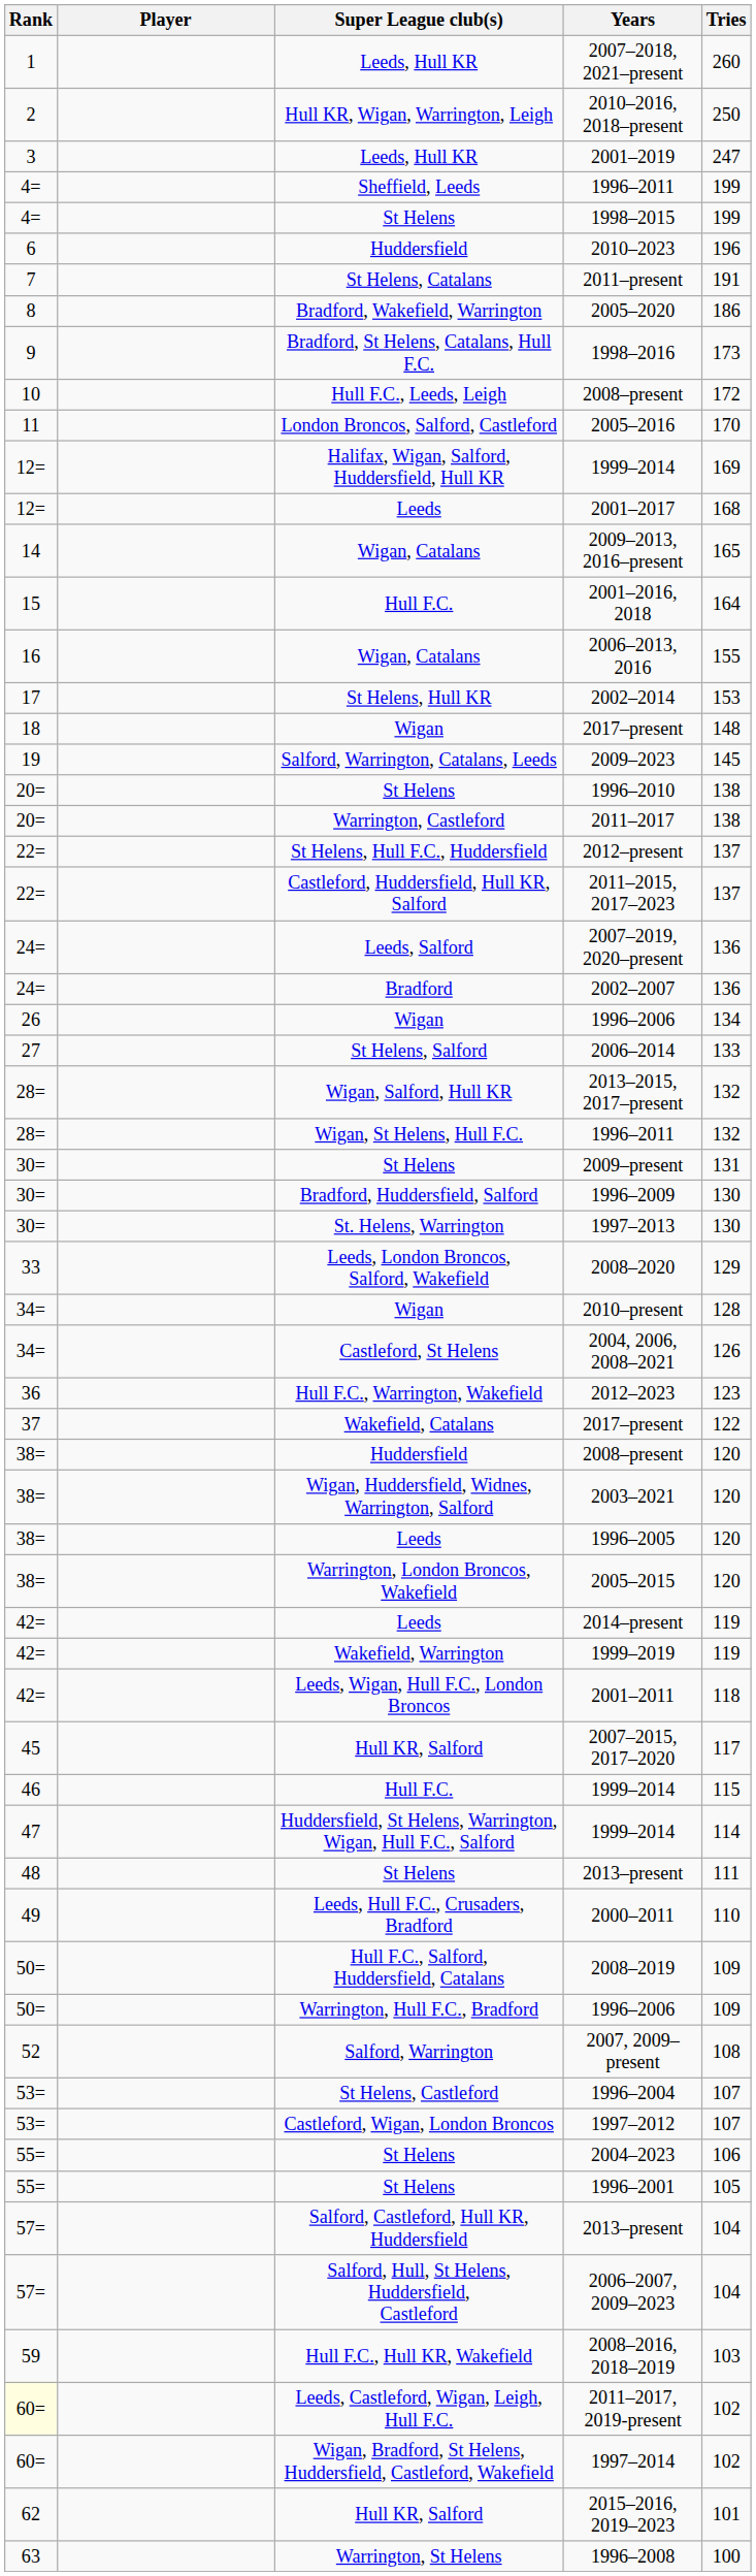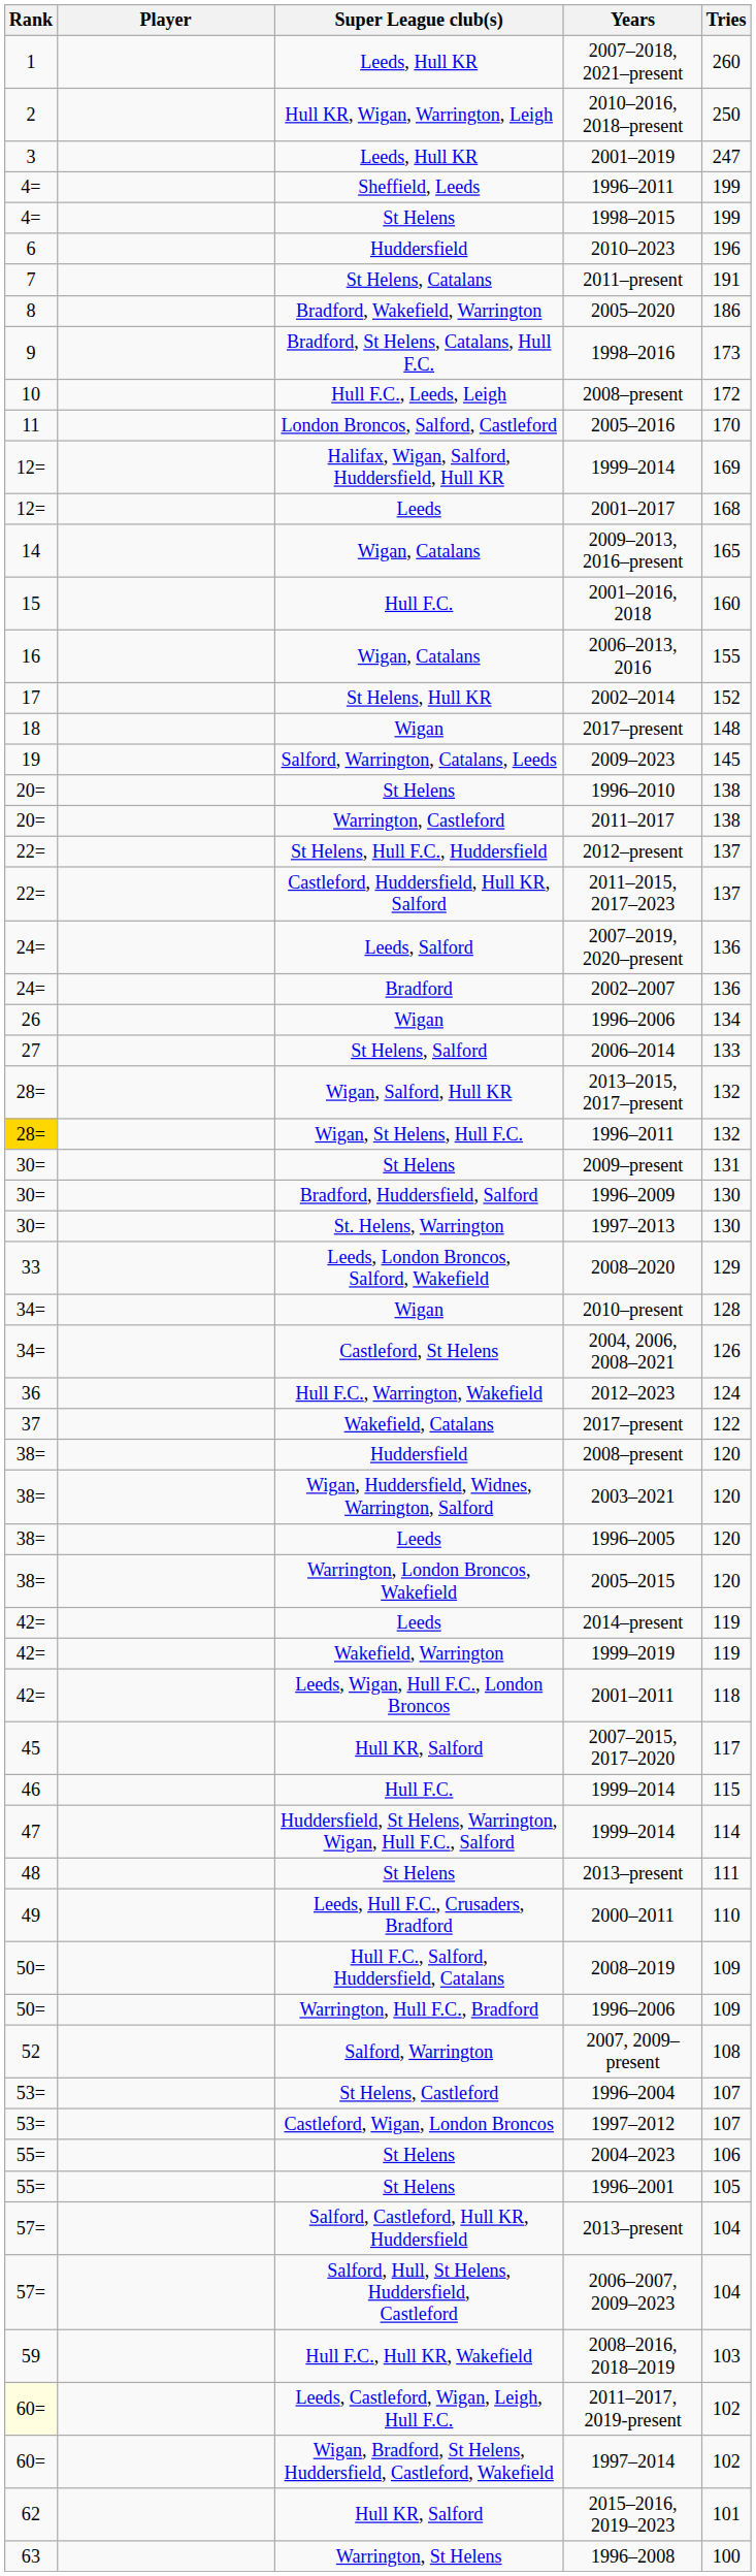2001–2016, 2018 | Tries: 164 -> 160
2002–2014 | Tries: 153 -> 152
Wigan, St Helens, Hull F.C. / 1996–2011 | Rank: no background -> gold background
2012–2023 | Tries: 123 -> 124
